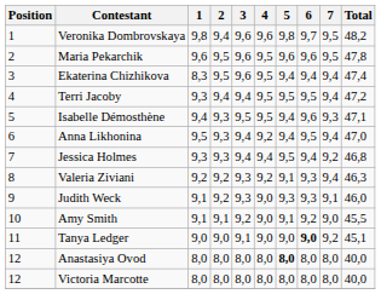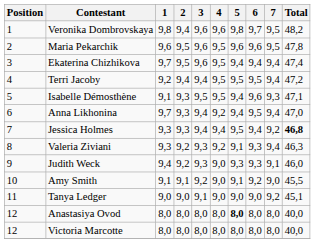Ekaterina Chizhikova | 1: 8,3 -> 9,7
Terri Jacoby | 1: 9,3 -> 9,2
Isabelle Démosthène | 1: 9,4 -> 9,1
Anna Likhonina | 1: 9,5 -> 9,7
Jessica Holmes | Total: normal -> bold
Valeria Ziviani | 1: 9,2 -> 9,3
Judith Weck | 1: 9,1 -> 9,4
Tanya Ledger | 6: bold -> normal
